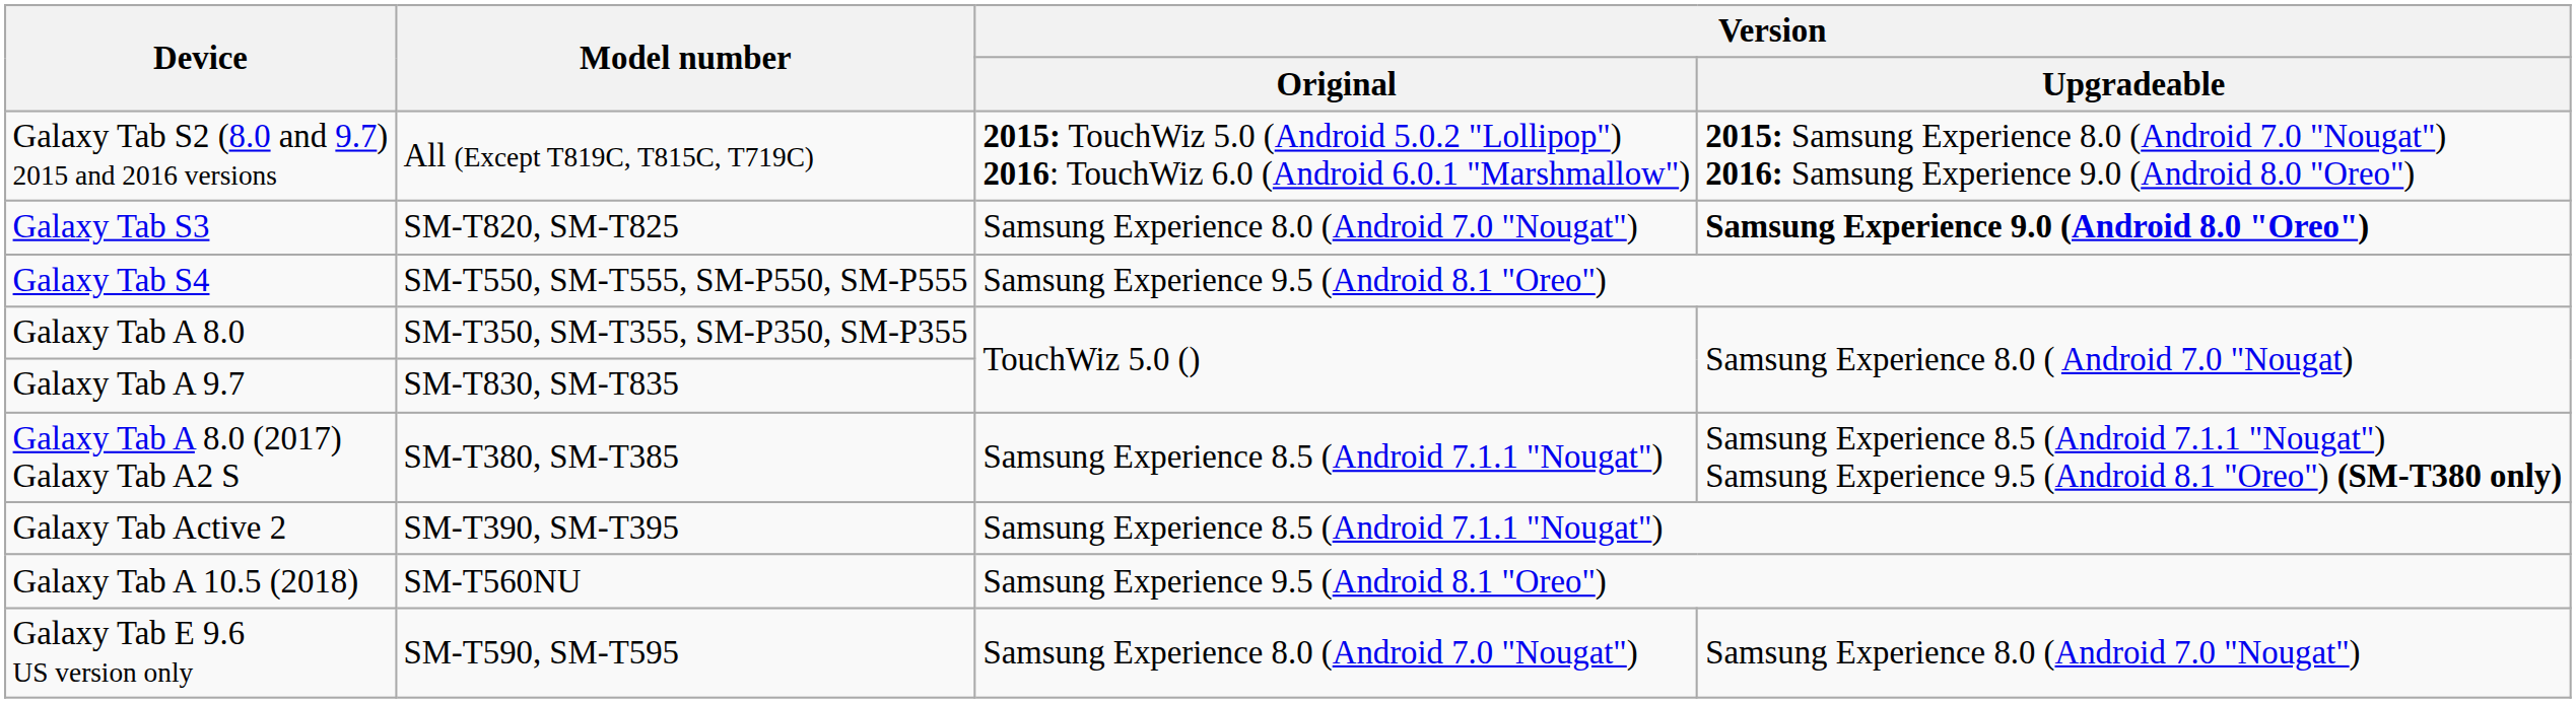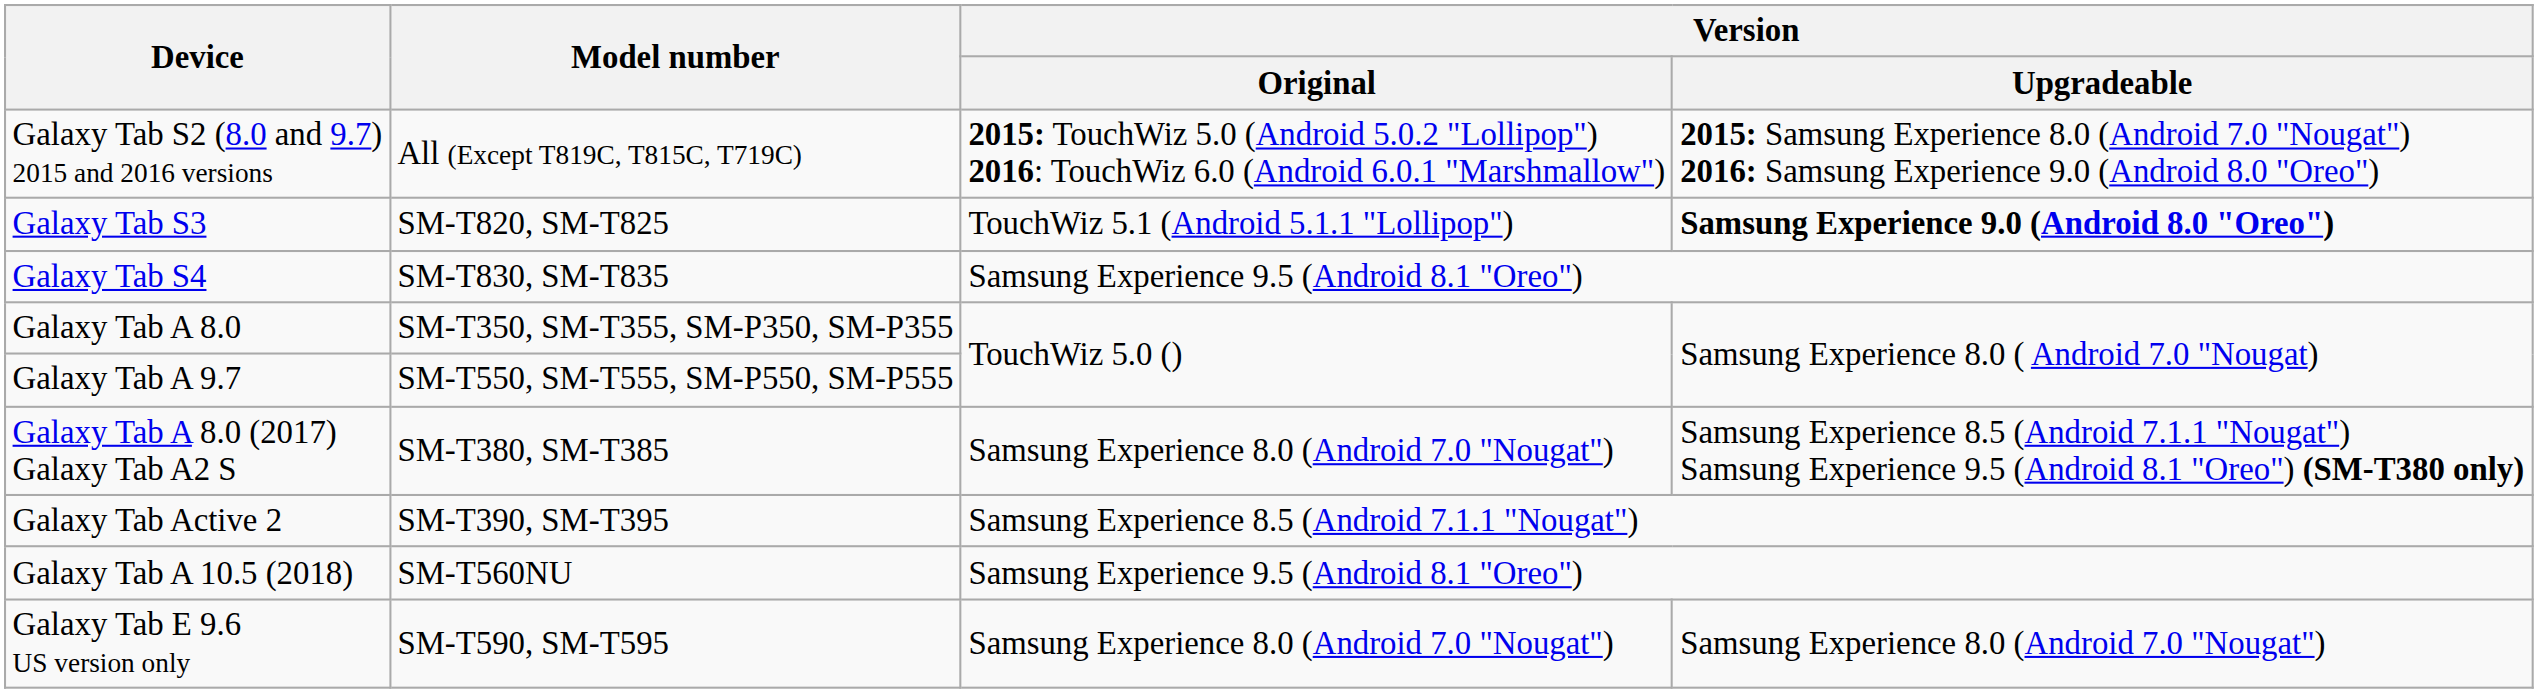Galaxy Tab S3 | Version / Original: Samsung Experience 8.0 (Android 7.0 "Nougat") -> TouchWiz 5.1 (Android 5.1.1 "Lollipop")
Galaxy Tab S4 | Model number: SM-T550, SM-T555, SM-P550, SM-P555 -> SM-T830, SM-T835
Galaxy Tab A 9.7 | Model number: SM-T830, SM-T835 -> SM-T550, SM-T555, SM-P550, SM-P555
Galaxy Tab A 8.0 (2017) Galaxy Tab A2 S | Version / Original: Samsung Experience 8.5 (Android 7.1.1 "Nougat") -> Samsung Experience 8.0 (Android 7.0 "Nougat")
